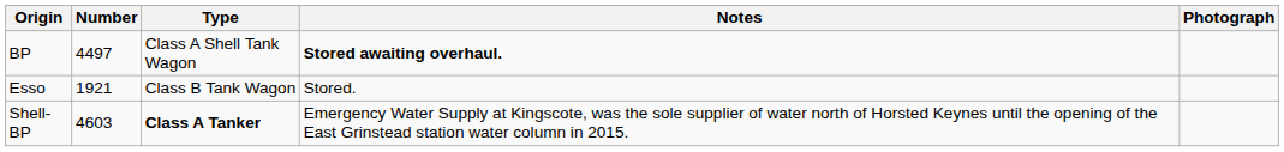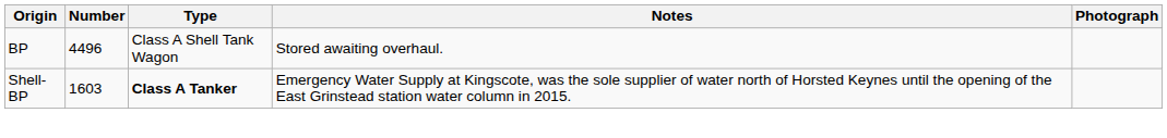BP | Number: 4497 -> 4496
BP | Notes: bold -> normal
- row: Esso | 1921 | Class B Tank Wagon | Stored.
Shell-BP | Number: 4603 -> 1603
